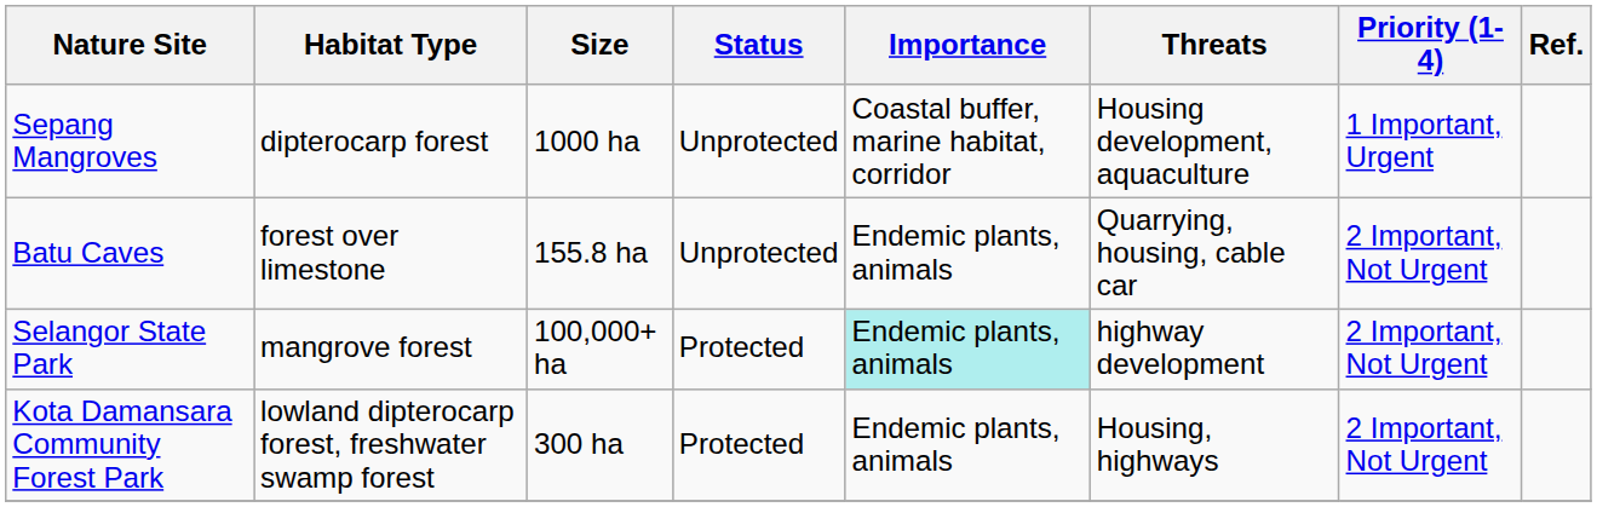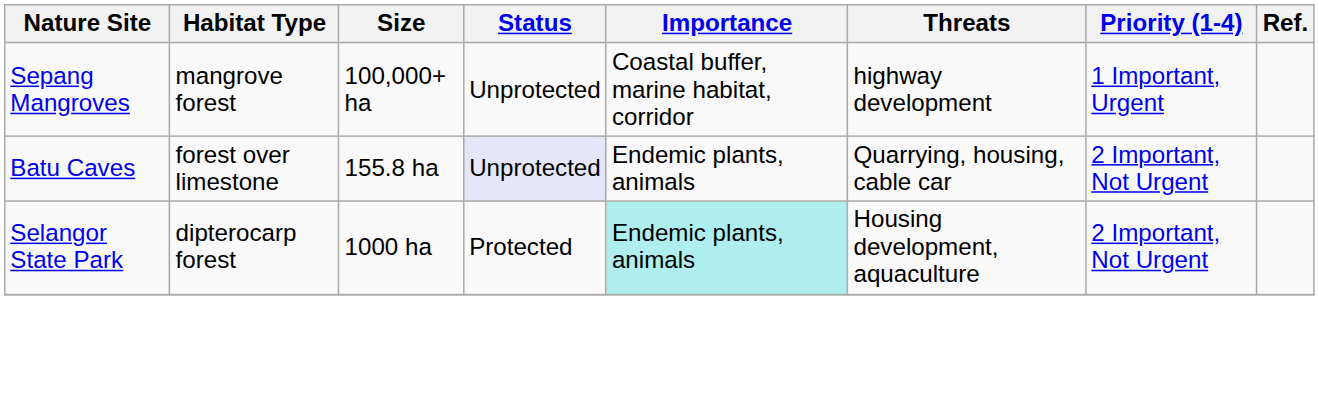Sepang Mangroves | Habitat Type: dipterocarp forest -> mangrove forest
Sepang Mangroves | Size: 1000 ha -> 100,000+ ha
Sepang Mangroves | Threats: Housing development, aquaculture -> highway development
Batu Caves | Status: no background -> lavender background
Selangor State Park | Habitat Type: mangrove forest -> dipterocarp forest
Selangor State Park | Size: 100,000+ ha -> 1000 ha
Selangor State Park | Threats: highway development -> Housing development, aquaculture
- row: Kota Damansara Community Forest Park | lowland dipterocarp forest, freshwater swamp forest | 300 ha | Protected | Endemic plants, animals | Housing, highways | 2 Important, Not Urgent
